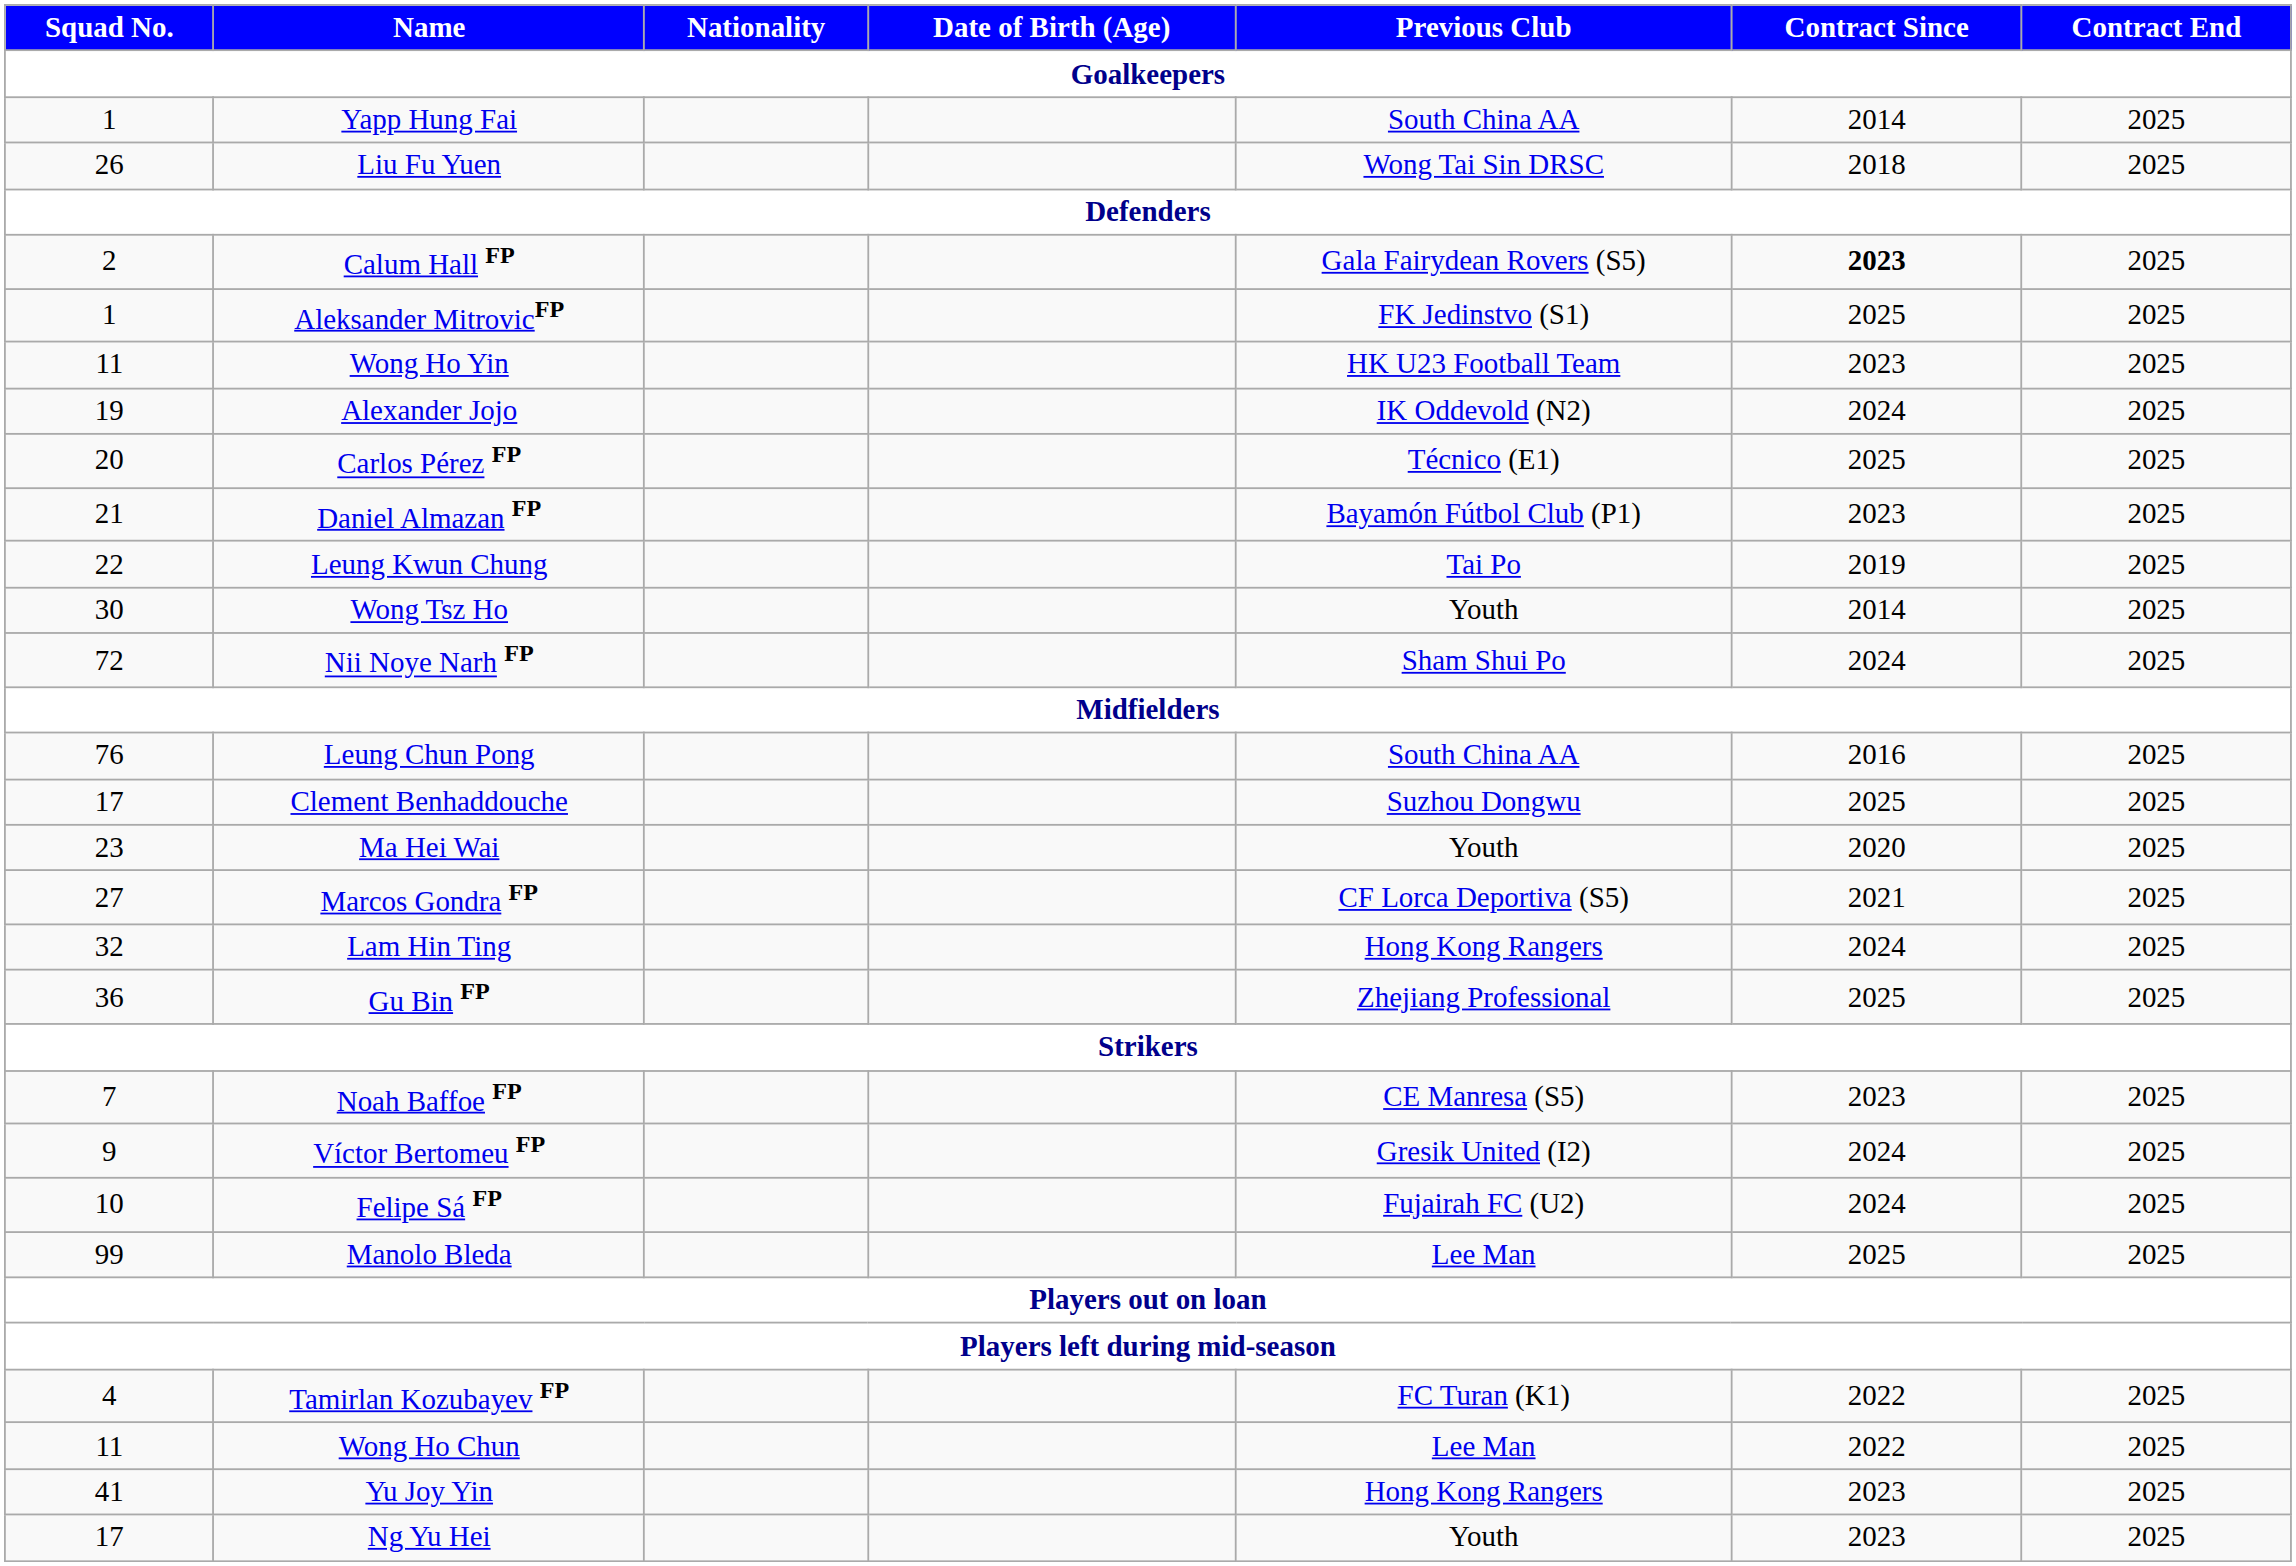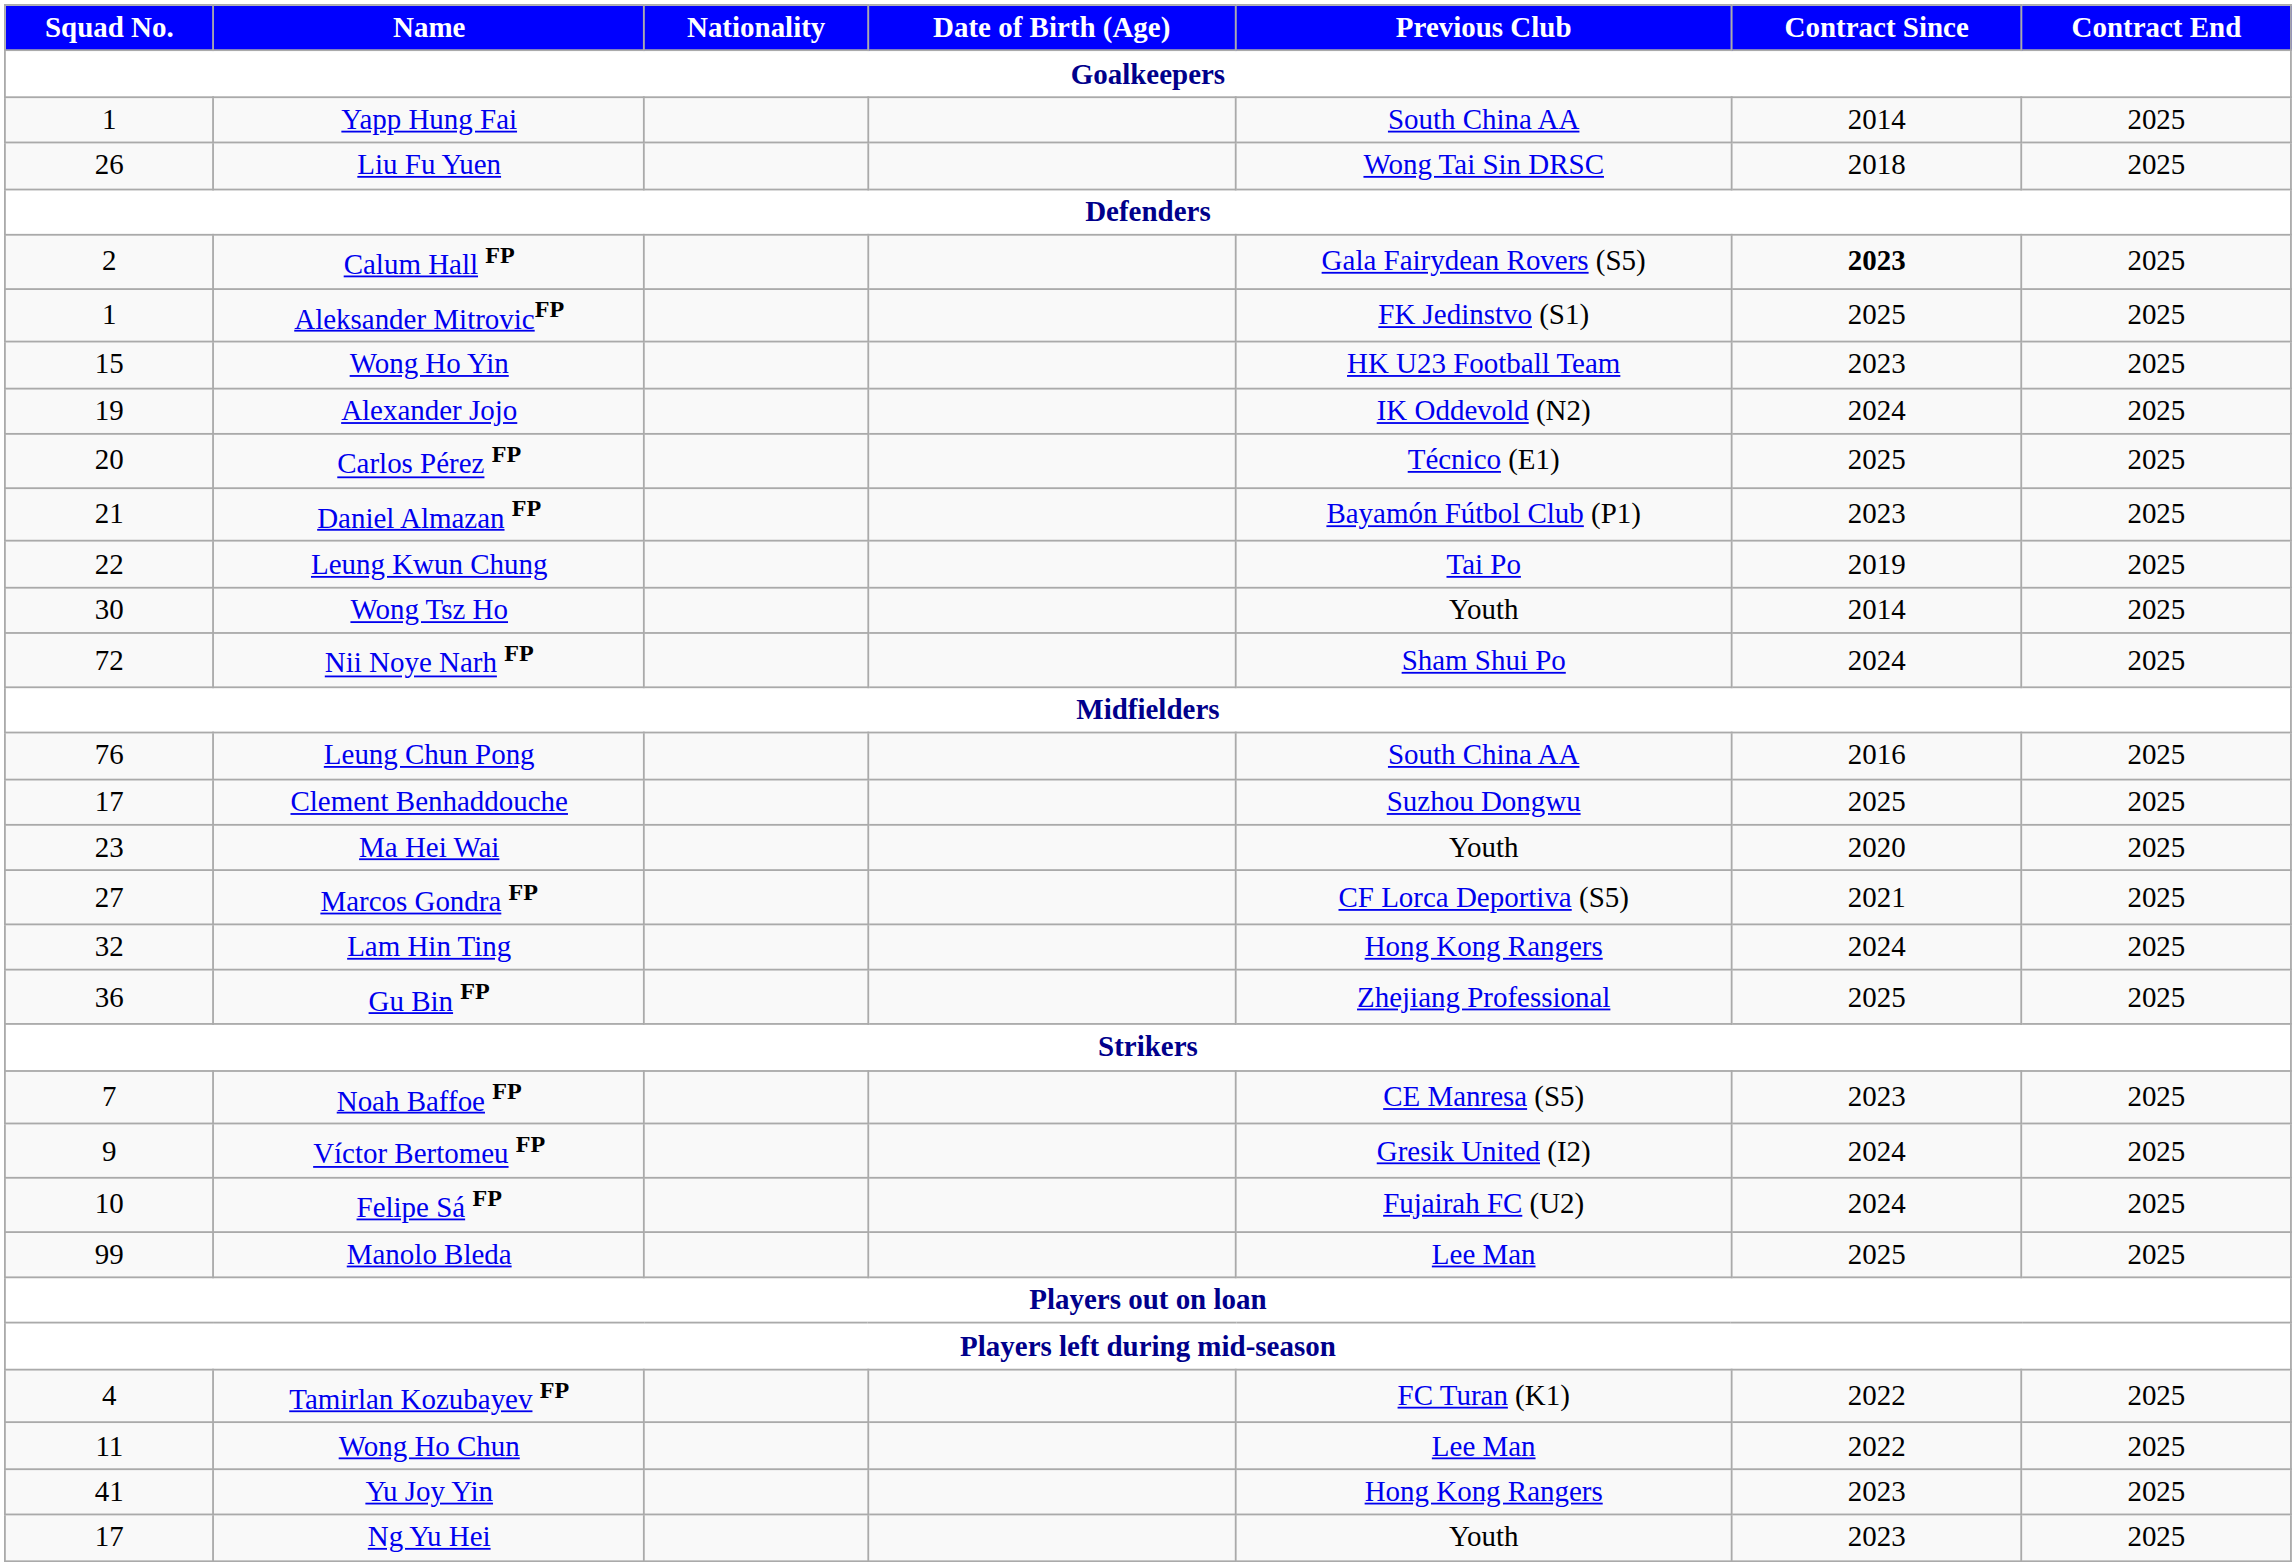Wong Ho Yin | Squad No.: 11 -> 15
